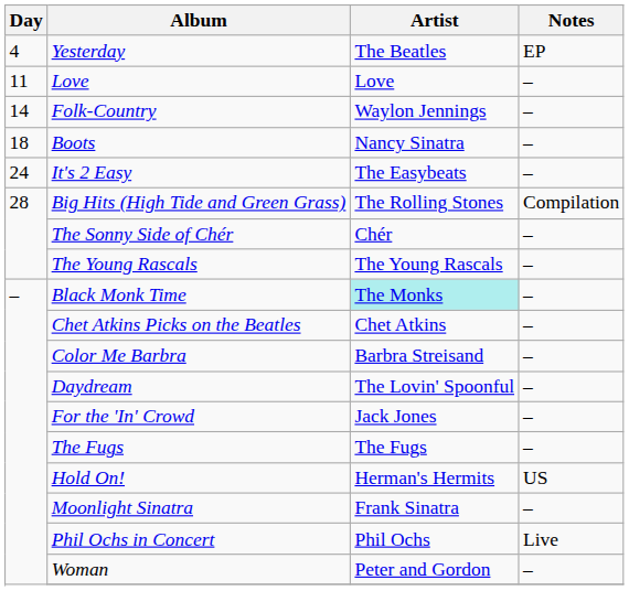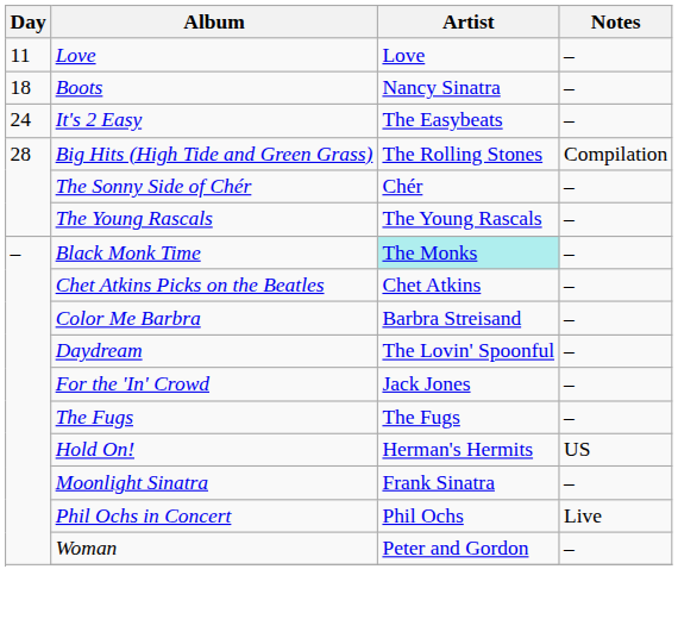- row: 4 | Yesterday | The Beatles | EP
- row: 14 | Folk-Country | Waylon Jennings | –
